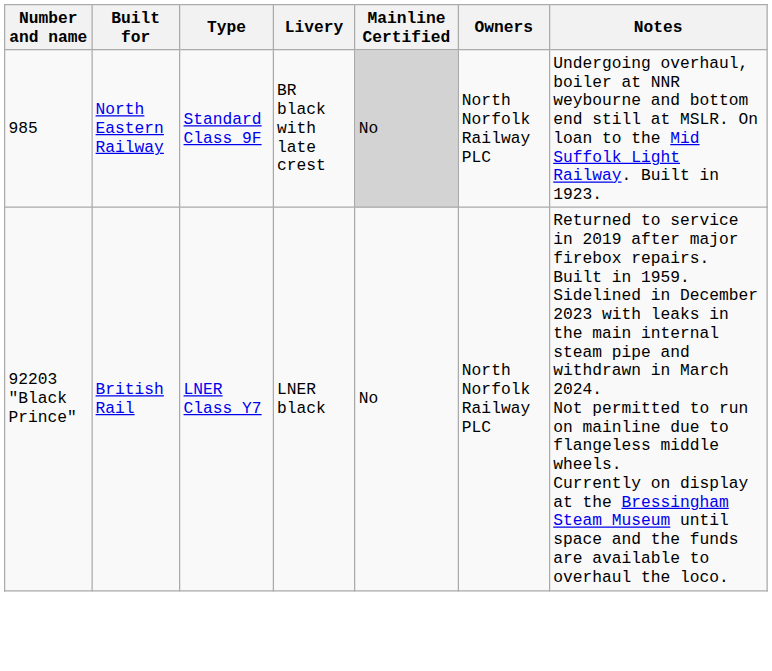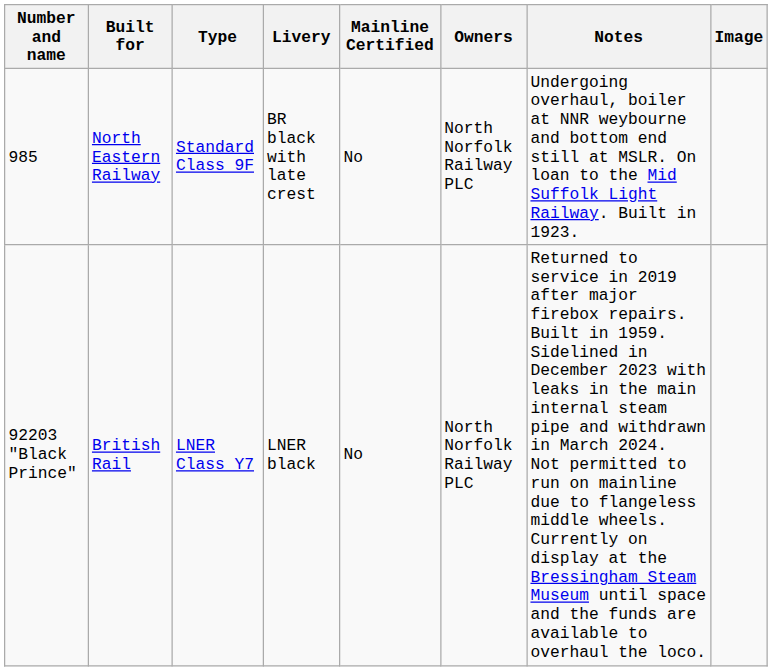+ column: Image
985 | Mainline Certified: lightgrey background -> no background
